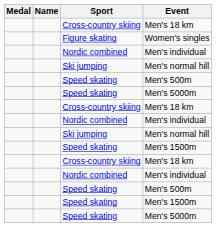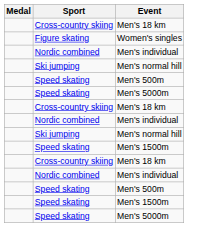- column: Name
